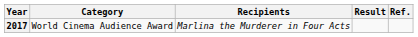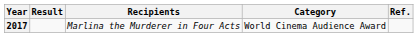columns swapped: Category <-> Result
